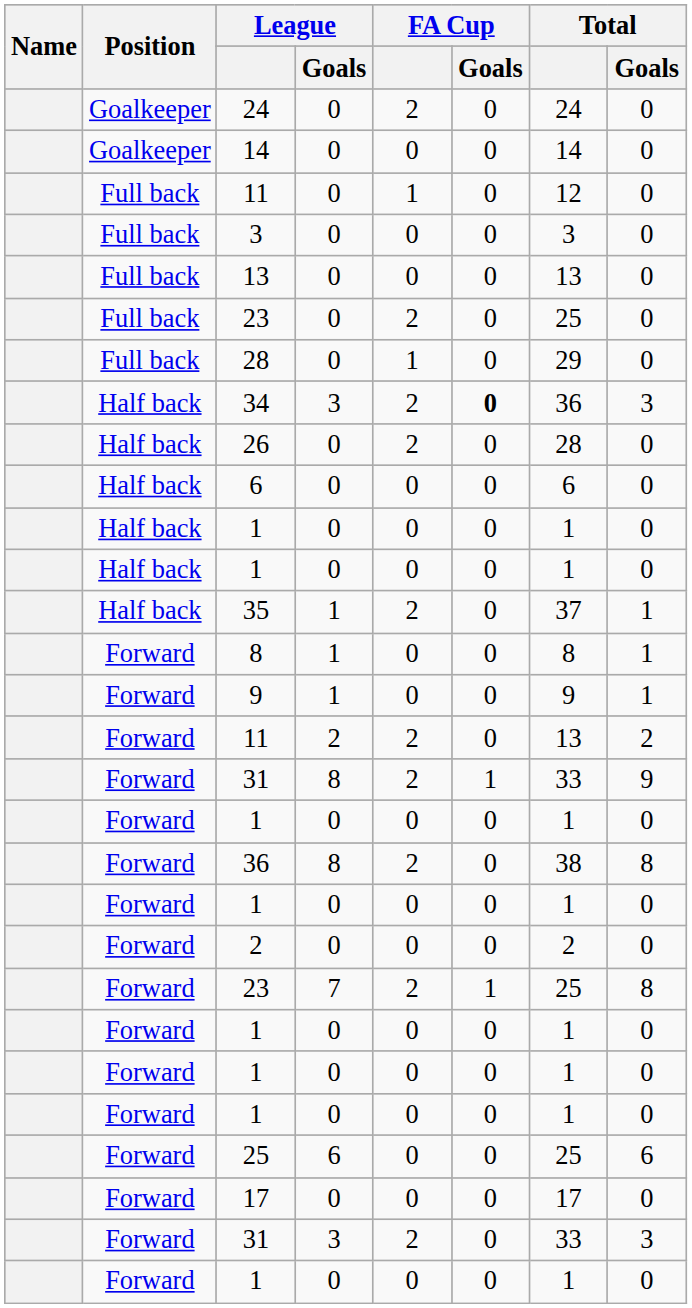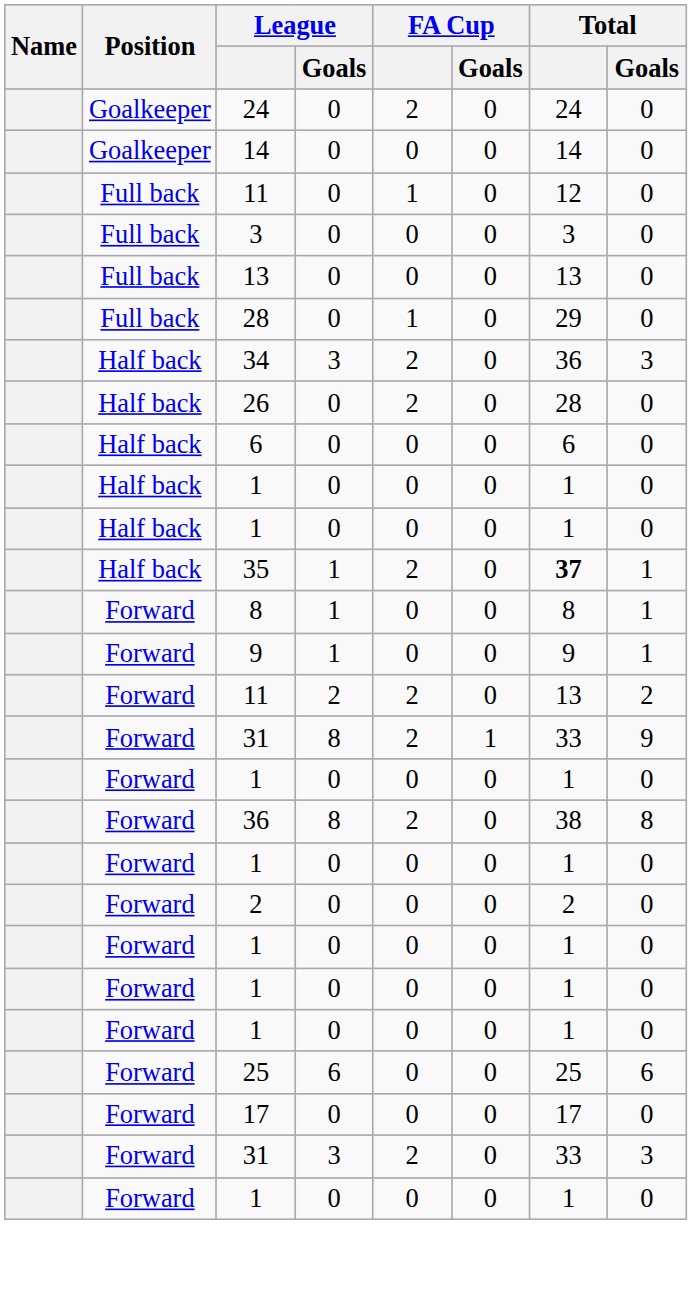- row: Full back | 23 | 0 | 2 | 0 | 25 | 0
34 | FA Cup / Goals: bold -> normal
35 | Total: normal -> bold
- row: Forward | 23 | 7 | 2 | 1 | 25 | 8
